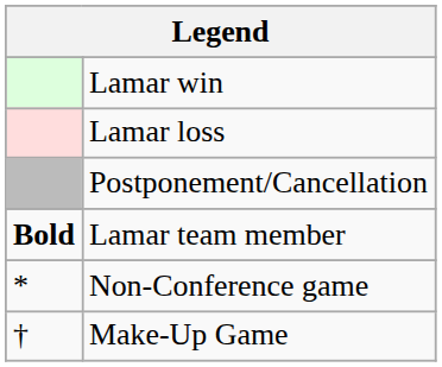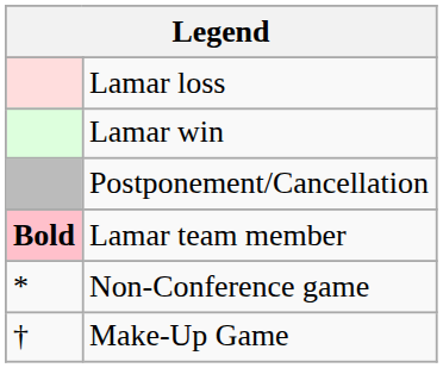rows swapped: Lamar win <-> Lamar loss
Lamar team member | column 1: no background -> pink background
